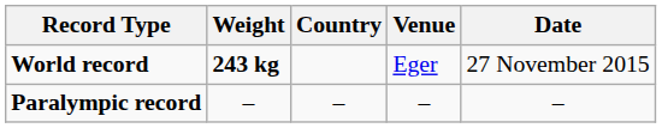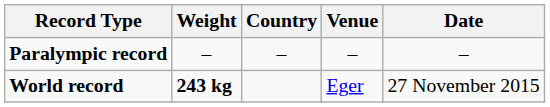rows swapped: World record <-> Paralympic record
